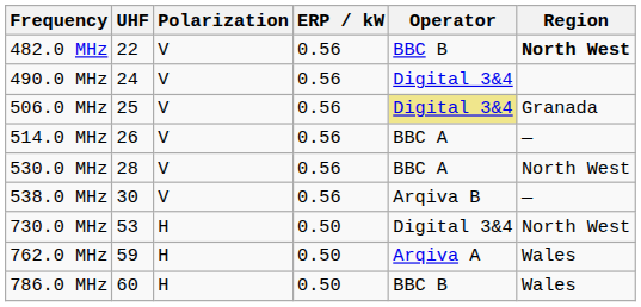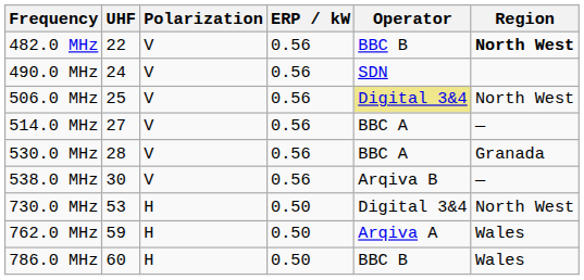490.0 MHz | Operator: Digital 3&4 -> SDN
506.0 MHz | Region: Granada -> North West
514.0 MHz | UHF: 26 -> 27
530.0 MHz | Region: North West -> Granada
